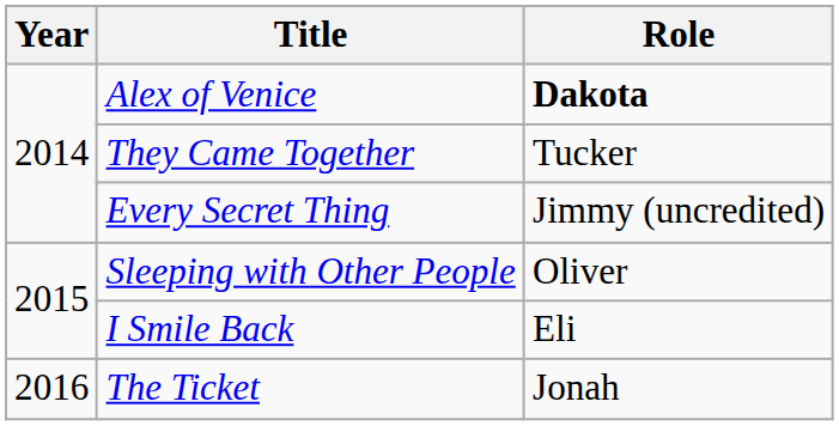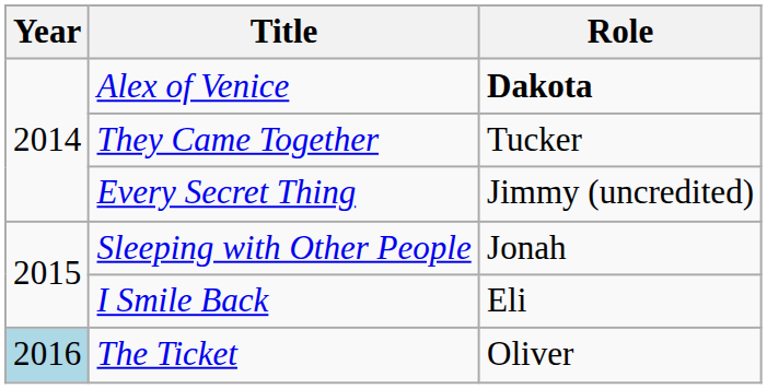Sleeping with Other People | Role: Oliver -> Jonah
The Ticket | Year: no background -> lightblue background
The Ticket | Role: Jonah -> Oliver
